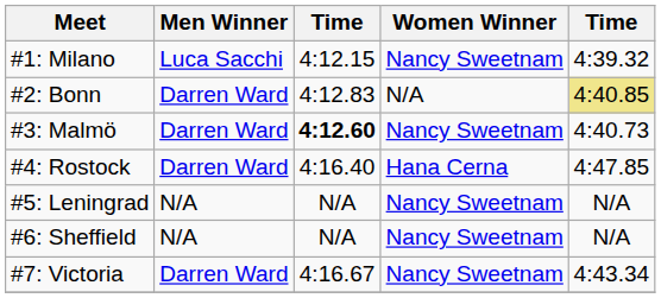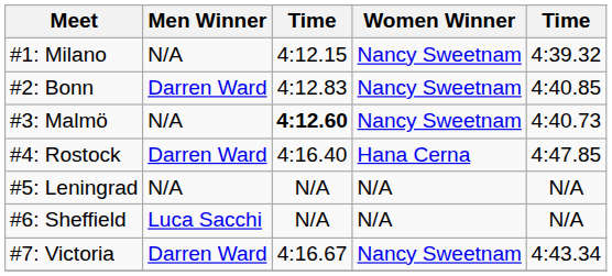#1: Milano | Men Winner: Luca Sacchi -> N/A
#2: Bonn | Women Winner: N/A -> Nancy Sweetnam
#2: Bonn | column 5: khaki background -> no background
#3: Malmö | Men Winner: Darren Ward -> N/A
#5: Leningrad | Women Winner: Nancy Sweetnam -> N/A
#6: Sheffield | Men Winner: N/A -> Luca Sacchi
#6: Sheffield | Women Winner: Nancy Sweetnam -> N/A
